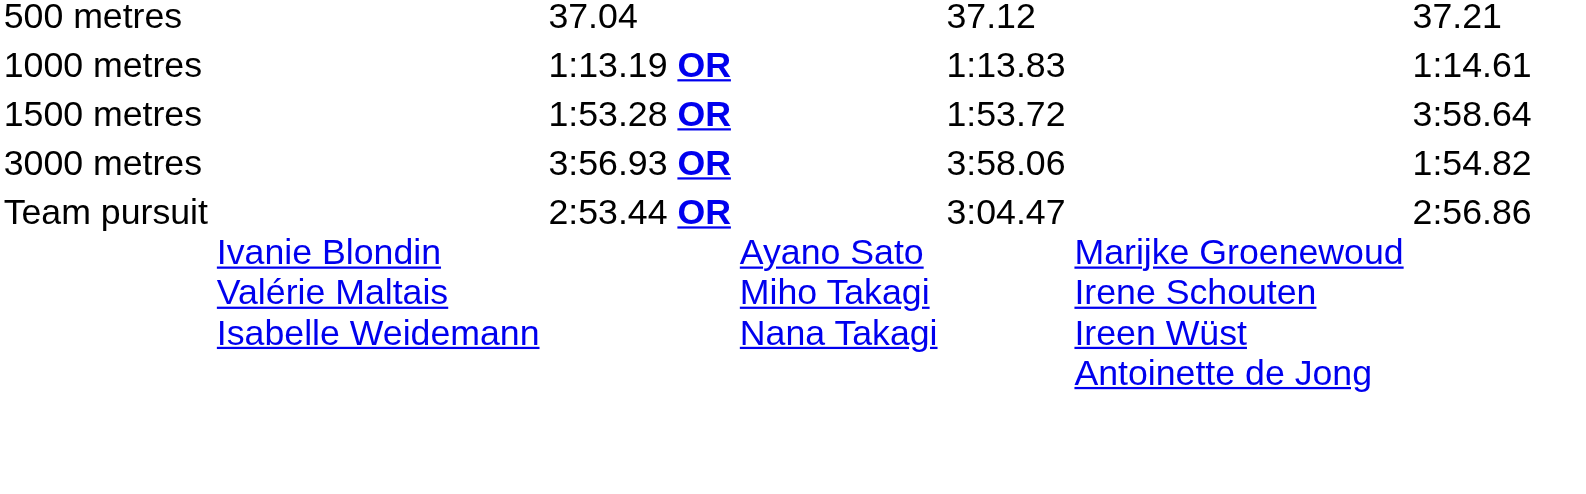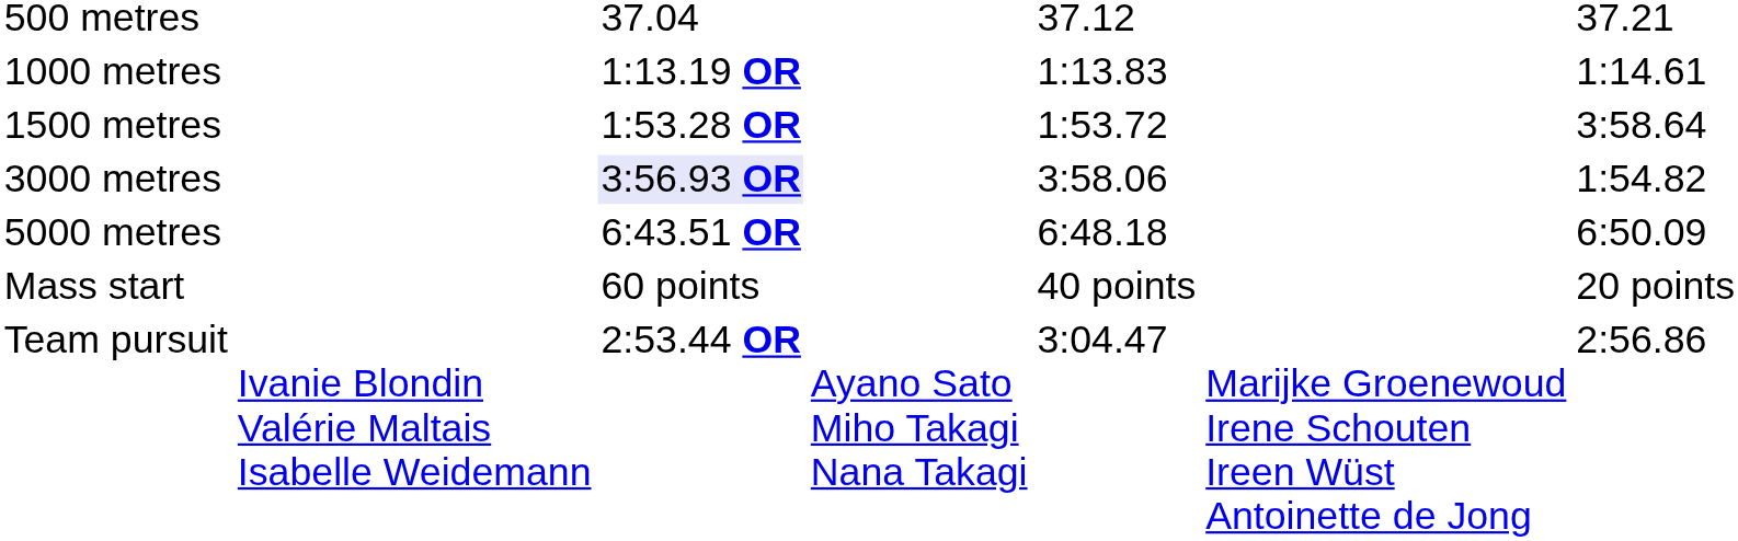3000 metres | column 3: no background -> lavender background
+ row: 5000 metres | 6:43.51 OR | 6:48.18 | 6:50.09
+ row: Mass start | 60 points | 40 points | 20 points
